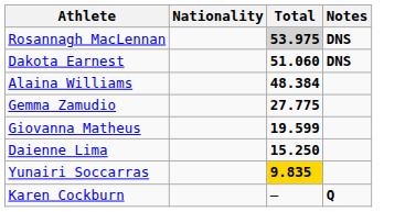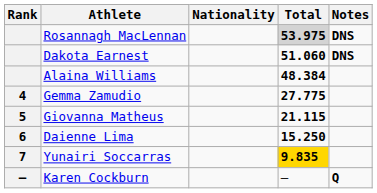+ column: Rank | 4 | 5 | 6 | 7 | –
Giovanna Matheus | Total: 19.599 -> 21.115
